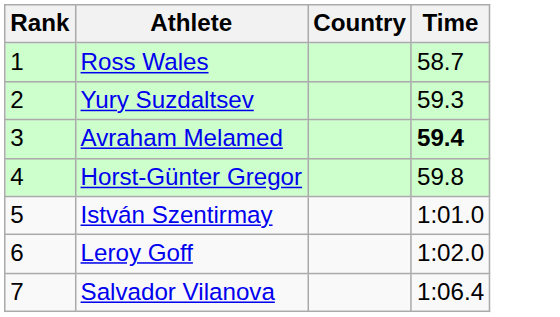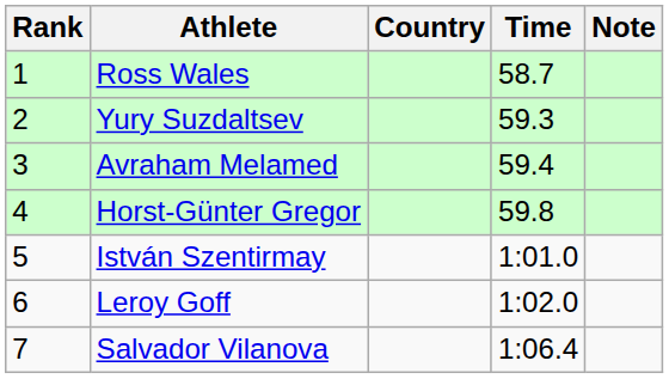+ column: Note
Avraham Melamed | Time: bold -> normal
